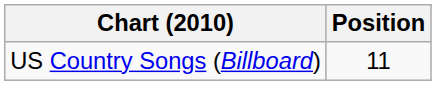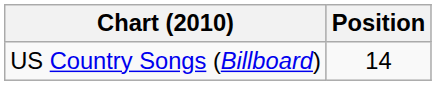US Country Songs (Billboard) | Position: 11 -> 14
